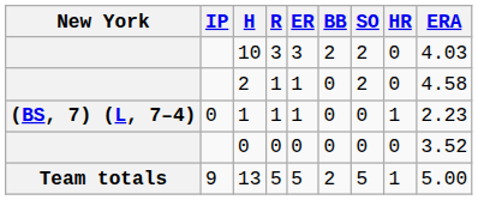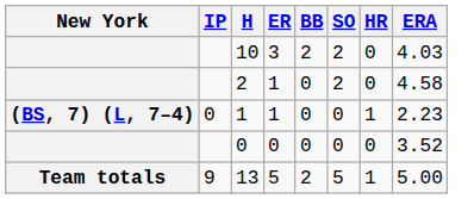- column: R | 3 | 1 | 1 | 0 | 5
